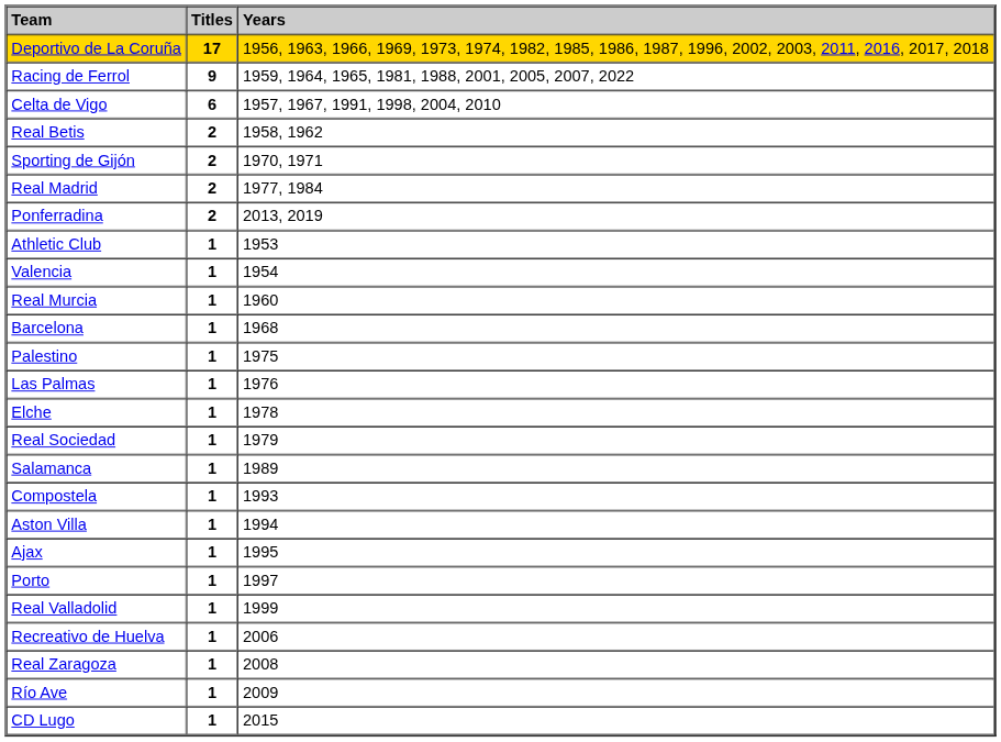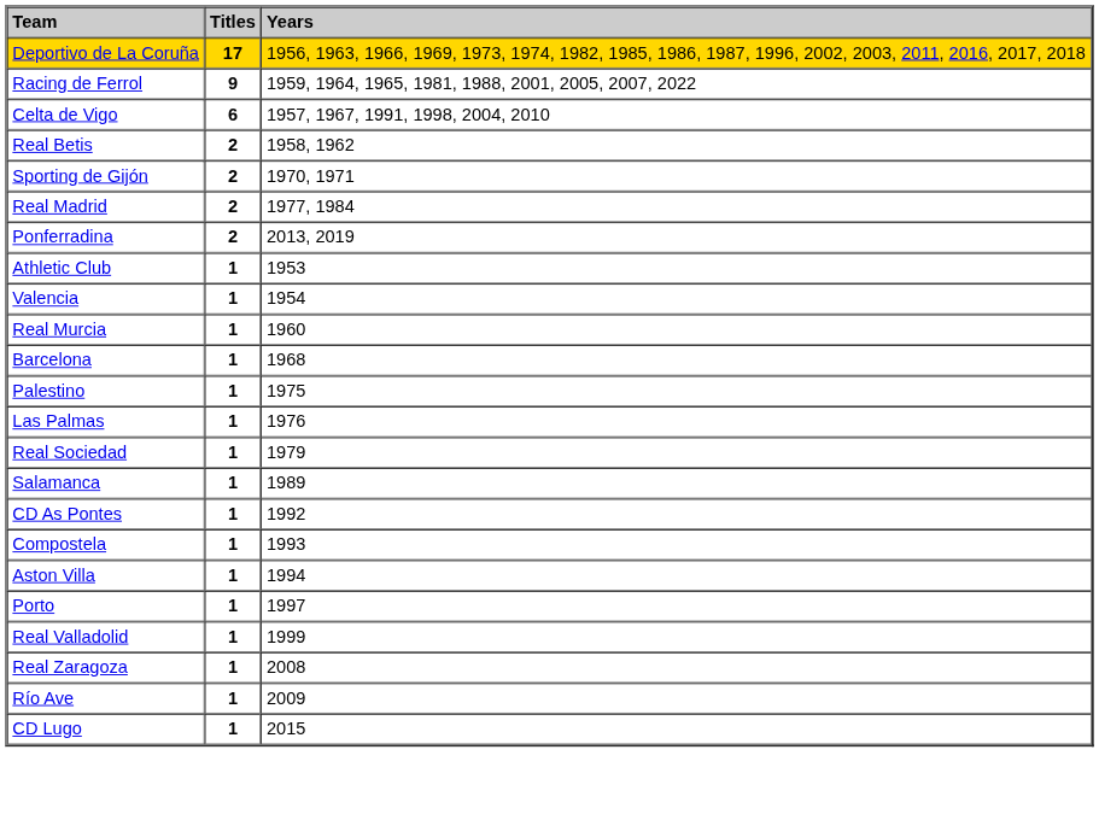- row: Elche | 1 | 1978
+ row: CD As Pontes | 1 | 1992
- row: Ajax | 1 | 1995
- row: Recreativo de Huelva | 1 | 2006
